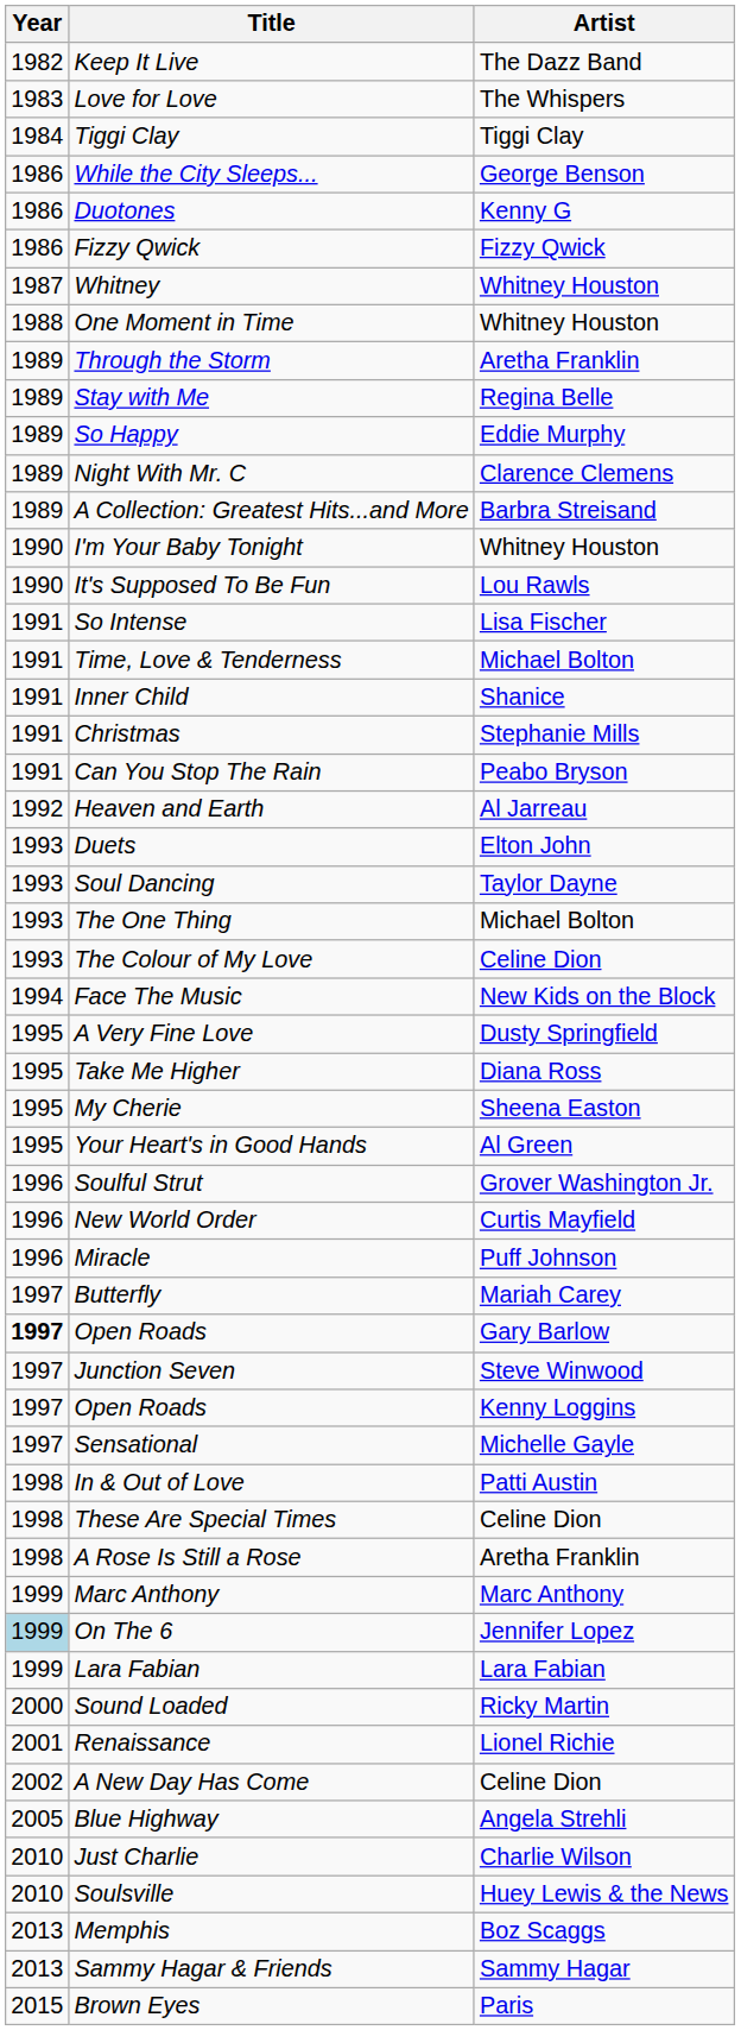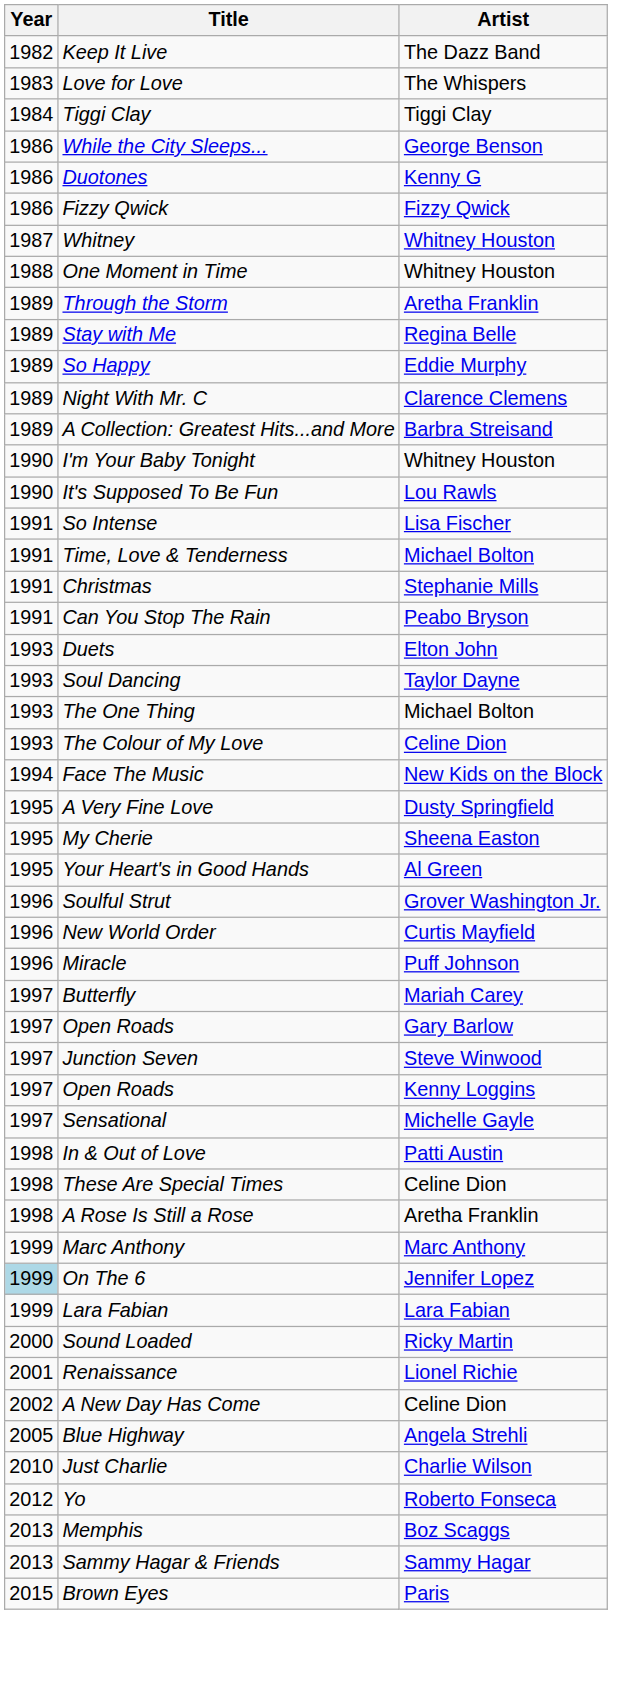- row: 1991 | Inner Child | Shanice
- row: 1992 | Heaven and Earth | Al Jarreau
- row: 1995 | Take Me Higher | Diana Ross
Open Roads / Gary Barlow | Year: bold -> normal
- row: 2010 | Soulsville | Huey Lewis & the News
+ row: 2012 | Yo | Roberto Fonseca
